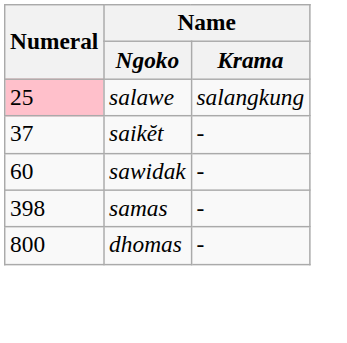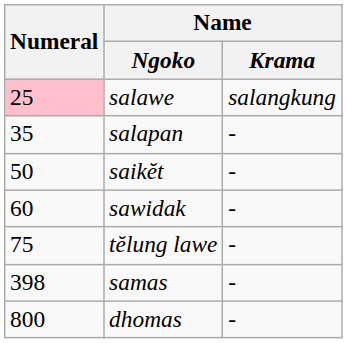+ row: 35 | salapan | -
saikĕt | Numeral: 37 -> 50
+ row: 75 | tĕlung lawe | -
